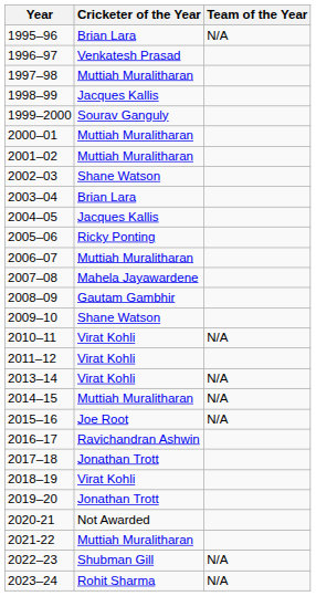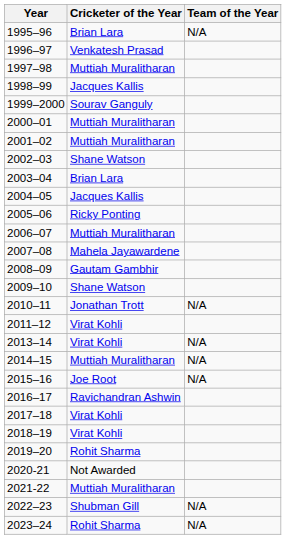2010–11 | Cricketer of the Year: Virat Kohli -> Jonathan Trott
2017–18 | Cricketer of the Year: Jonathan Trott -> Virat Kohli
2019–20 | Cricketer of the Year: Jonathan Trott -> Rohit Sharma
